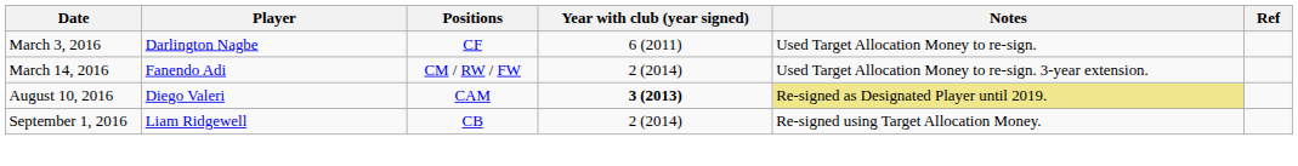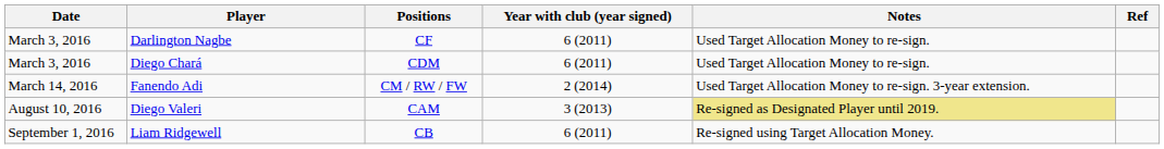+ row: March 3, 2016 | Diego Chará | CDM | 6 (2011) | Used Target Allocation Money to re-sign.
Diego Valeri | Year with club (year signed): bold -> normal
Liam Ridgewell | Year with club (year signed): 2 (2014) -> 6 (2011)
